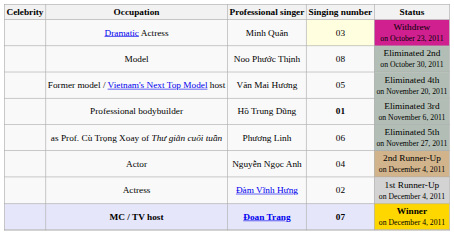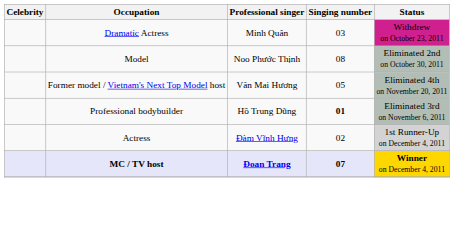Dramatic Actress | Singing number: lightyellow background -> no background
- row: as Prof. Cù Trọng Xoay of Thư giãn cuối tuần | Phương Linh | 06 | Eliminated 5th on November 27, 2011
- row: Actor | Nguyễn Ngọc Anh | 04 | 2nd Runner-Up on December 4, 2011
